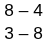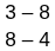rows swapped: 8 – 4 <-> 3 – 8
